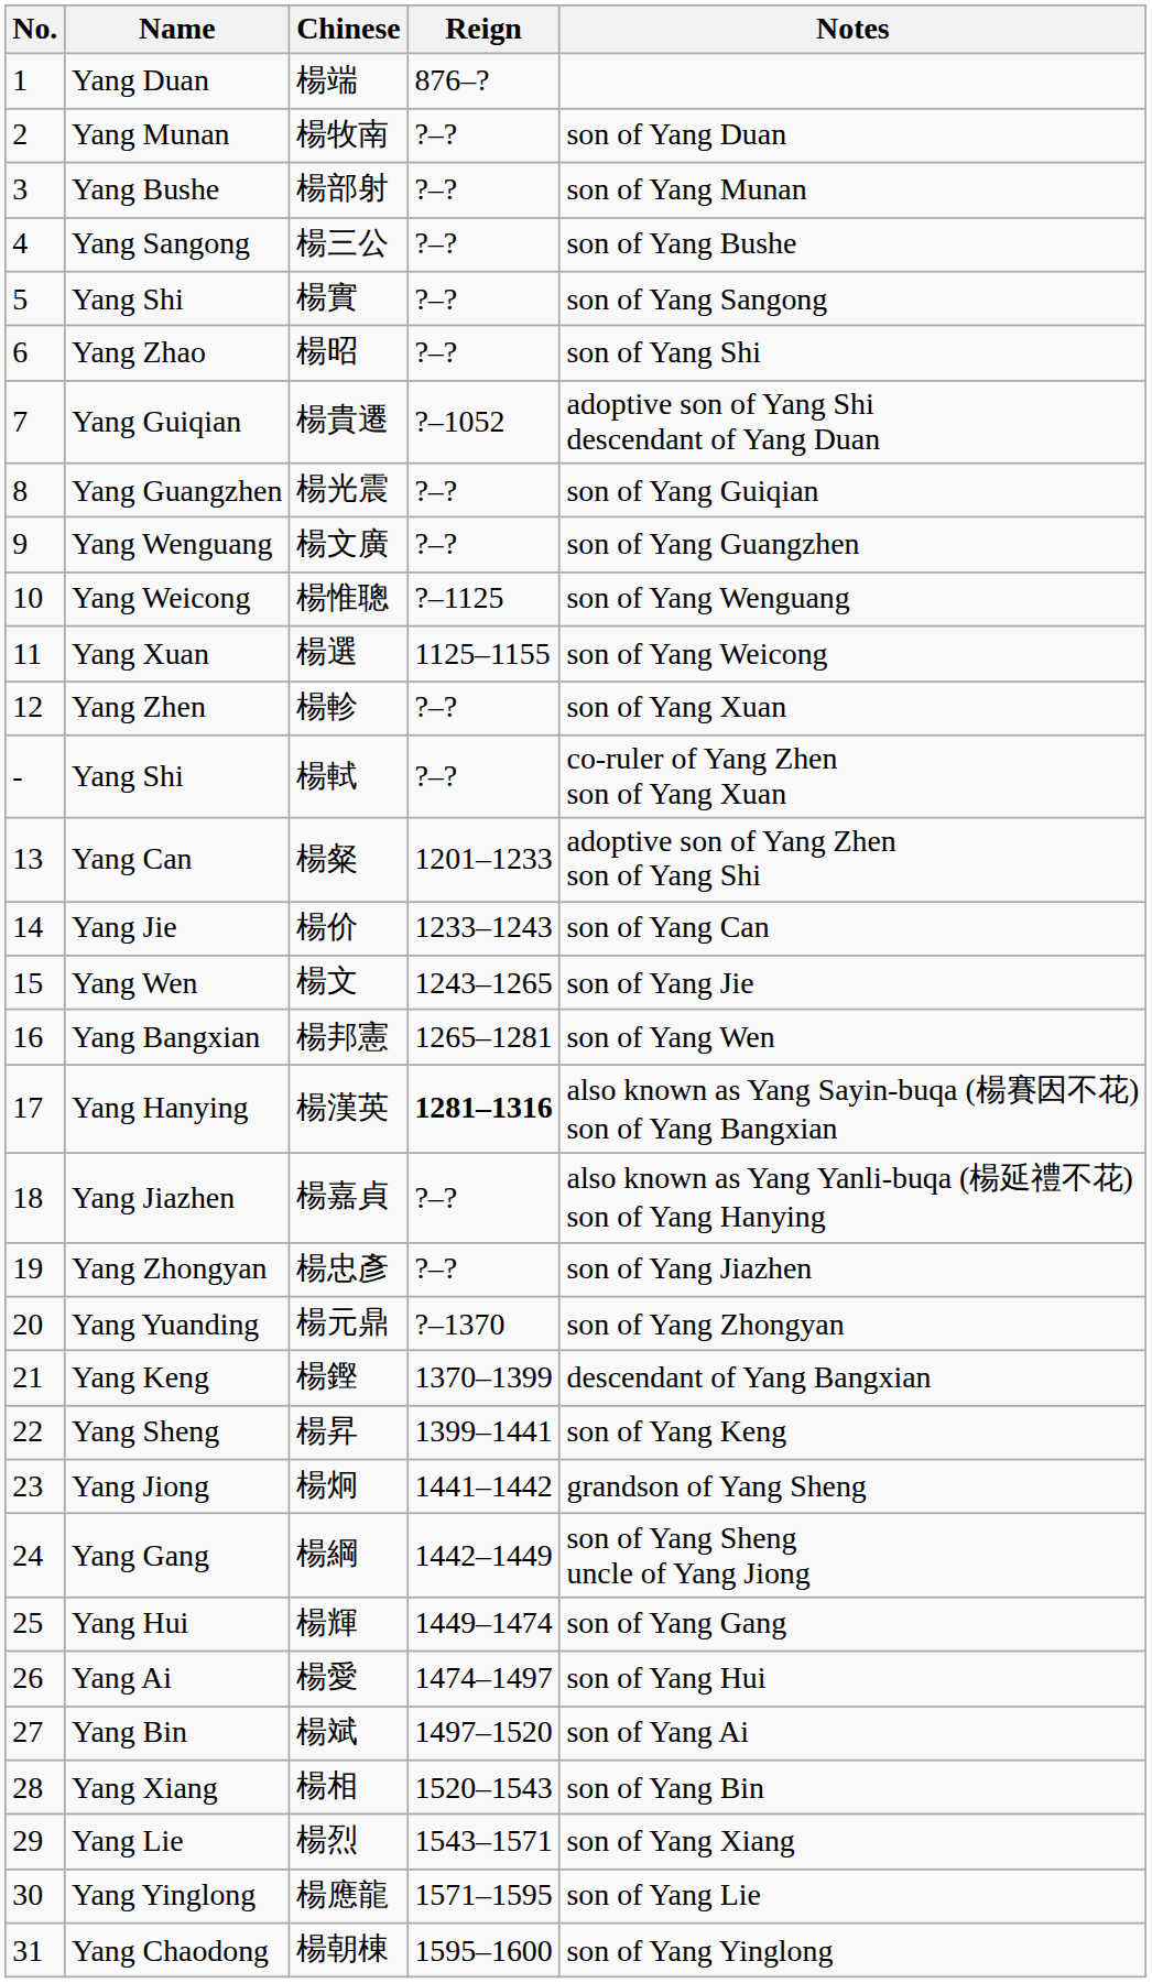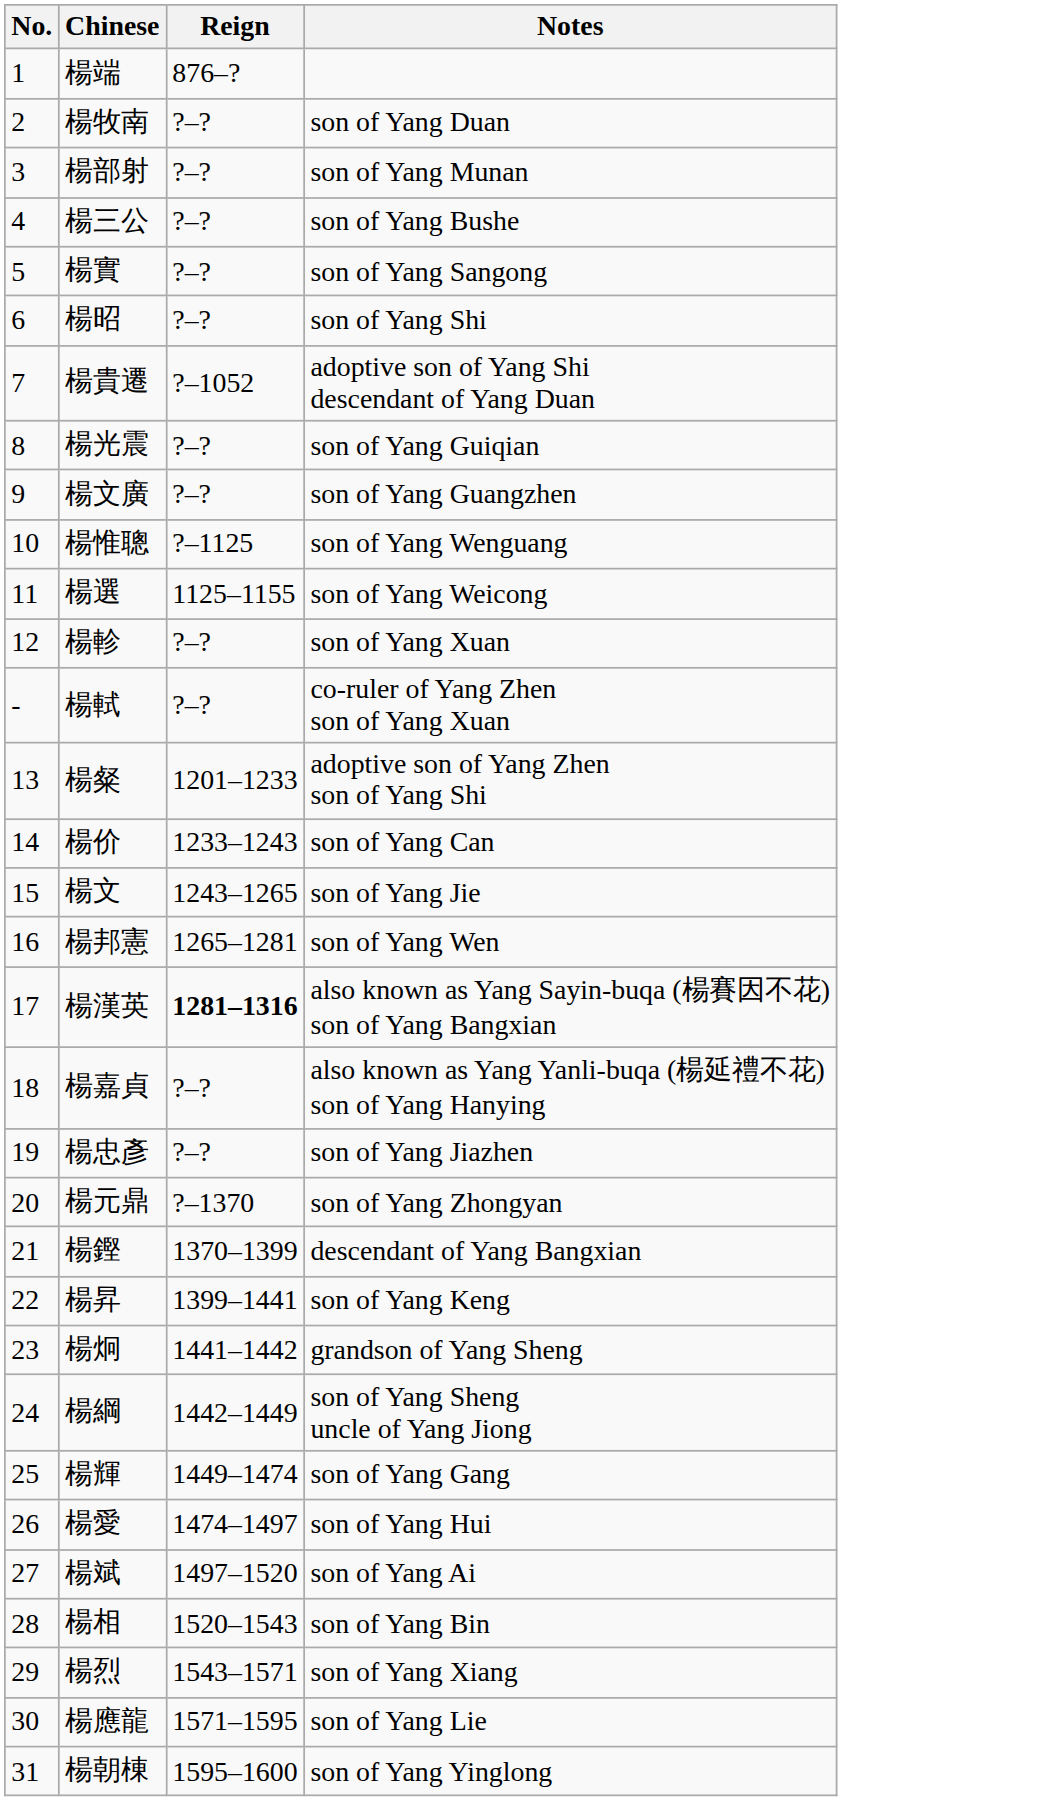- column: Name | Yang Duan | Yang Munan | Yang Bushe | Yang Sangong | Yang Shi | Yang Zhao | Yang Guiqian | Yang Guangzhen | Yang Wenguang | Yang Weicong | Yang Xuan | Yang Zhen | Yang Shi | Yang Can | Yang Jie | Yang Wen | Yang Bangxian | Yang Hanying | Yang Jiazhen | Yang Zhongyan | Yang Yuanding | Yang Keng | Yang Sheng | Yang Jiong | Yang Gang | Yang Hui | Yang Ai | Yang Bin | Yang Xiang | Yang Lie | Yang Yinglong | Yang Chaodong
